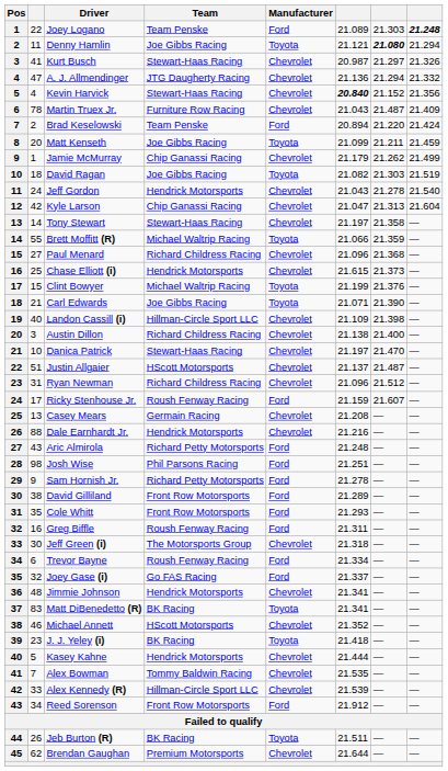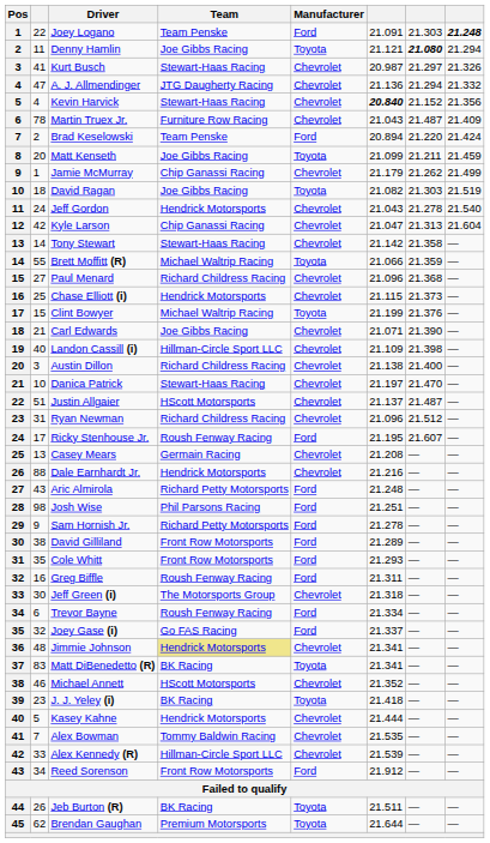Joey Logano | column 6: 21.089 -> 21.091
Tony Stewart | column 6: 21.197 -> 21.142
Chase Elliott (i) | column 6: 21.615 -> 21.115
Carl Edwards | Manufacturer: Toyota -> Chevrolet
Ricky Stenhouse Jr. | column 6: 21.159 -> 21.195
Jimmie Johnson | Team: no background -> khaki background
Brendan Gaughan | Manufacturer: Chevrolet -> Toyota
